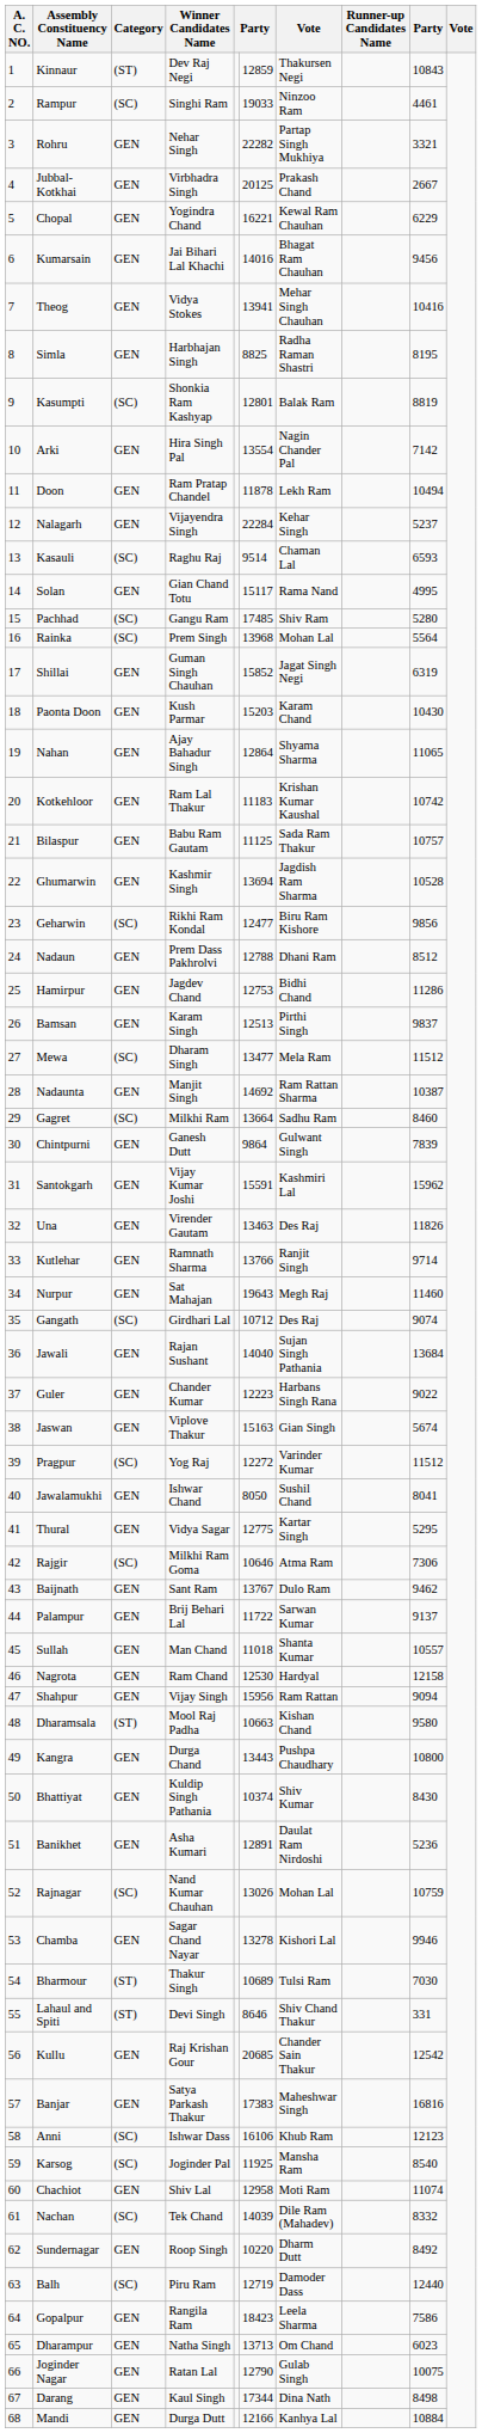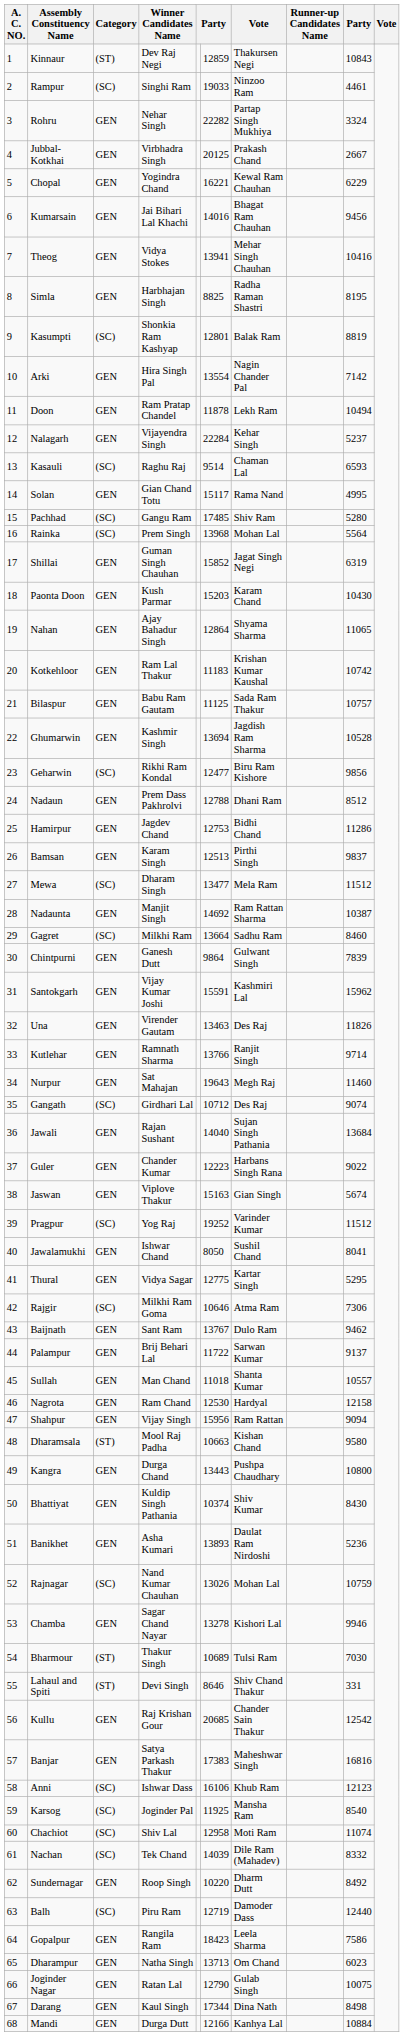Rohru | column 9: 3321 -> 3324
Pragpur | column 6: 12272 -> 19252
Banikhet | column 6: 12891 -> 13893
Chachiot | Category: GEN -> (SC)
